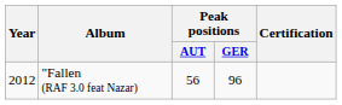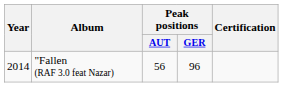"Fallen (RAF 3.0 feat Nazar) | Year: 2012 -> 2014
